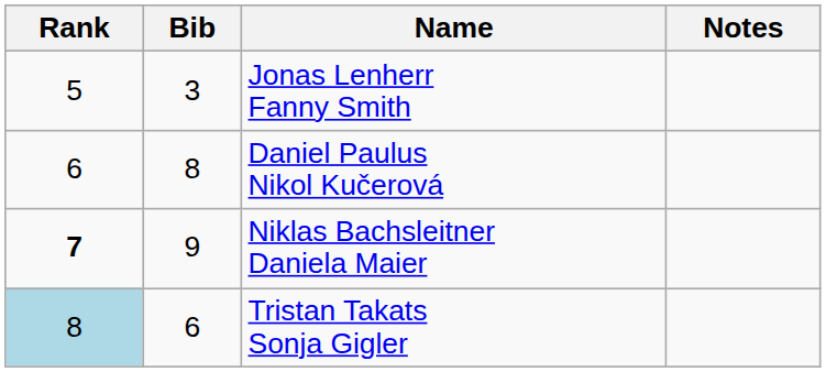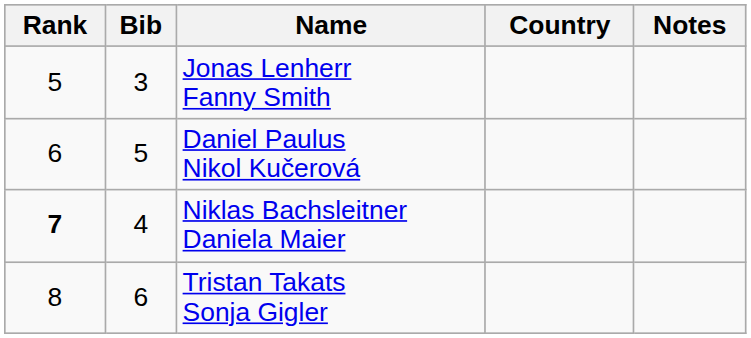+ column: Country
Daniel Paulus Nikol Kučerová | Bib: 8 -> 5
Niklas Bachsleitner Daniela Maier | Bib: 9 -> 4
Tristan Takats Sonja Gigler | Rank: lightblue background -> no background
